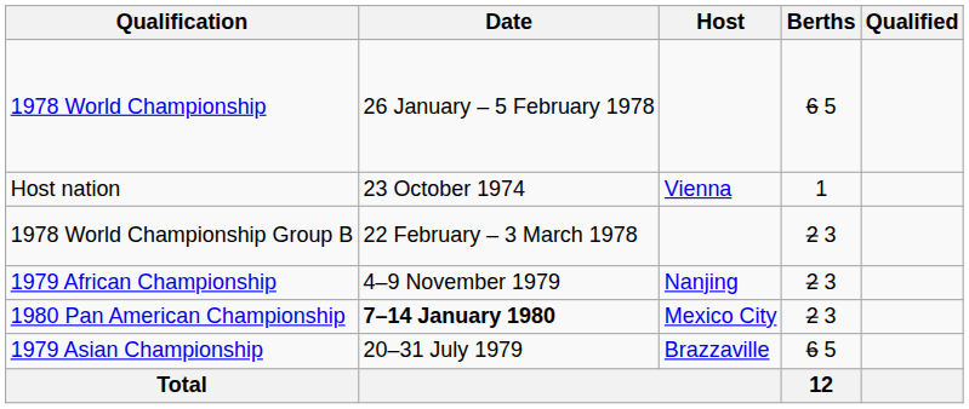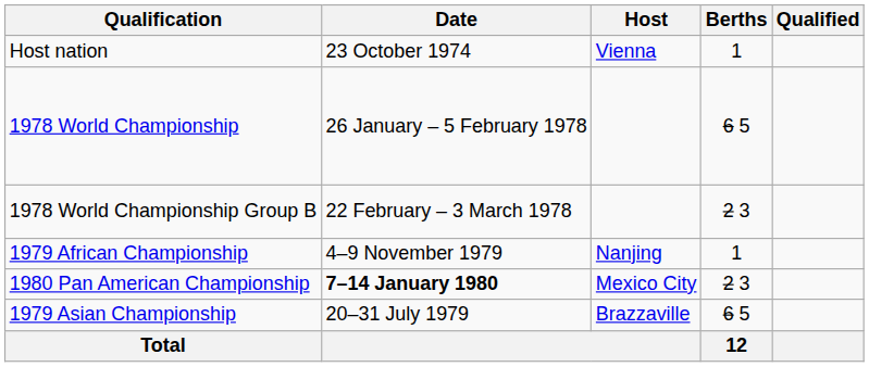rows swapped: Host nation <-> 1978 World Championship
1979 African Championship | Berths: 2 3 -> 1
